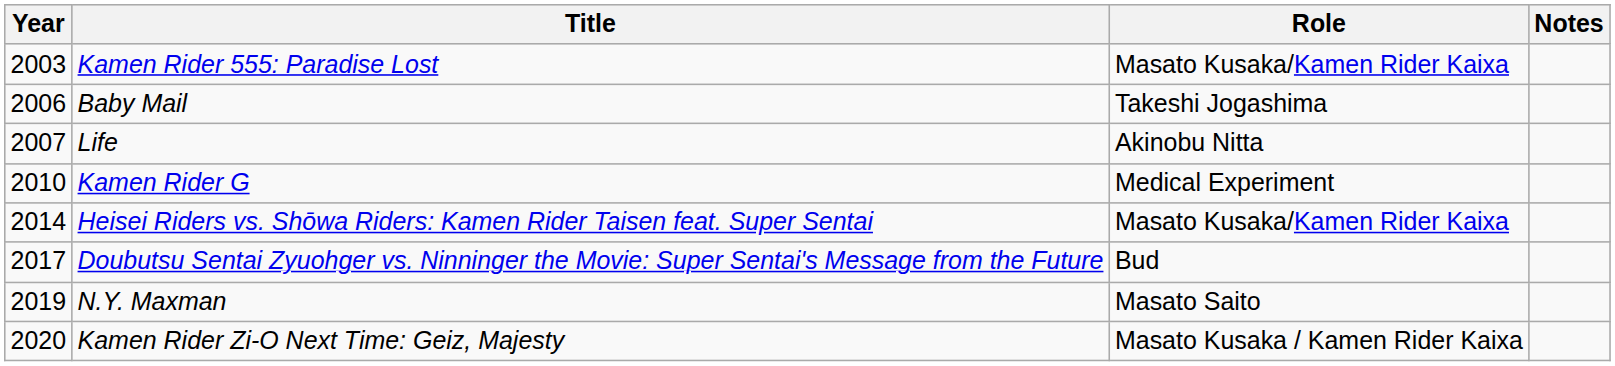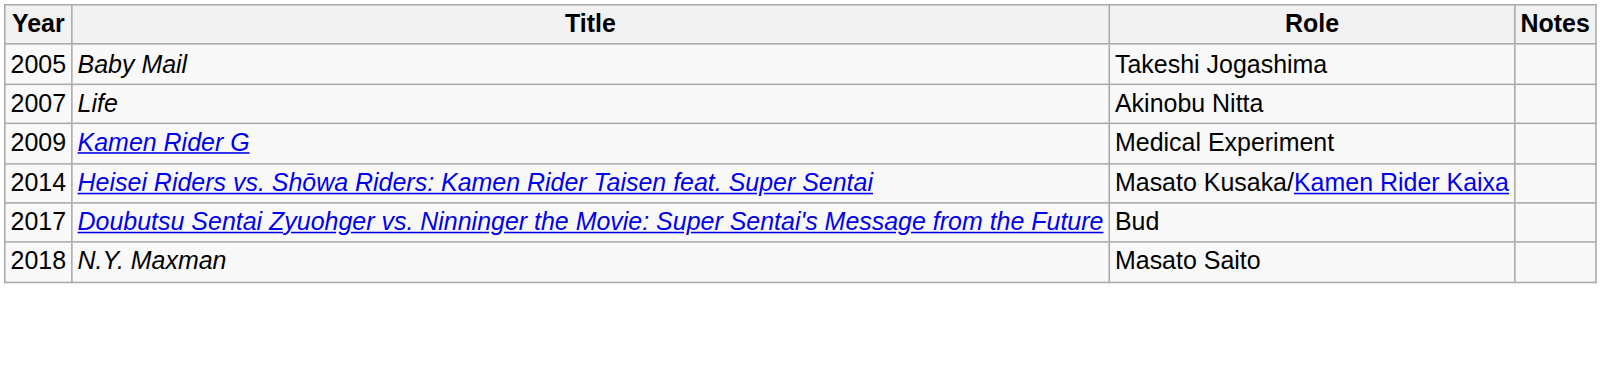- row: 2003 | Kamen Rider 555: Paradise Lost | Masato Kusaka/Kamen Rider Kaixa
Baby Mail | Year: 2006 -> 2005
Kamen Rider G | Year: 2010 -> 2009
N.Y. Maxman | Year: 2019 -> 2018
- row: 2020 | Kamen Rider Zi-O Next Time: Geiz, Majesty | Masato Kusaka / Kamen Rider Kaixa
